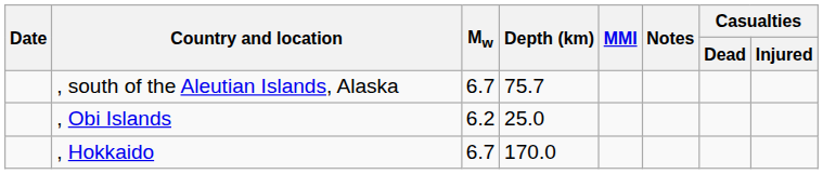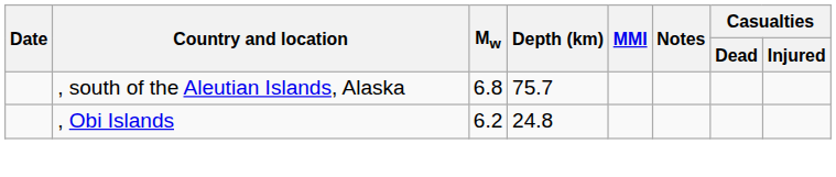, south of the Aleutian Islands, Alaska | Mw: 6.7 -> 6.8
, Obi Islands | Depth (km): 25.0 -> 24.8
- row: , Hokkaido | 6.7 | 170.0
